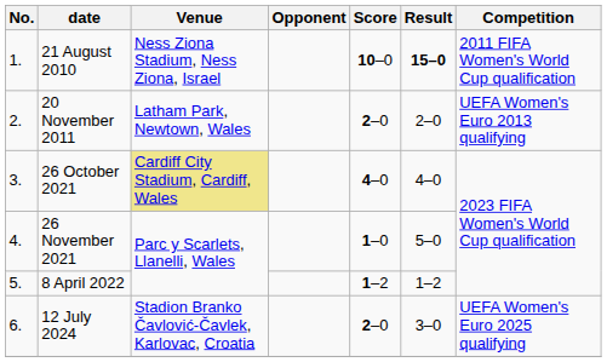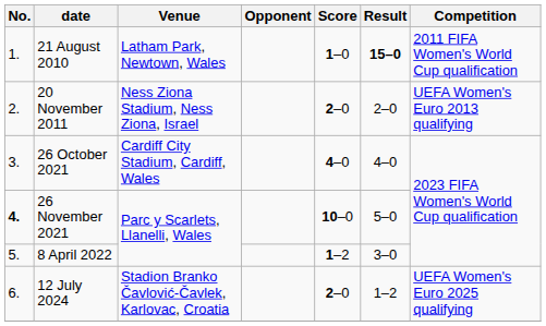21 August 2010 | Venue: Ness Ziona Stadium, Ness Ziona, Israel -> Latham Park, Newtown, Wales
21 August 2010 | Score: 10–0 -> 1–0
20 November 2011 | Venue: Latham Park, Newtown, Wales -> Ness Ziona Stadium, Ness Ziona, Israel
26 October 2021 | Venue: khaki background -> no background
26 November 2021 | No.: normal -> bold
26 November 2021 | Score: 1–0 -> 10–0
8 April 2022 | Result: 1–2 -> 3–0
12 July 2024 | Result: 3–0 -> 1–2
